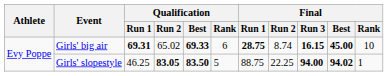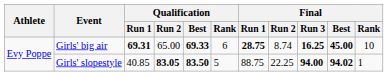Girls' big air | Qualification / Run 2: 65.02 -> 65.00
Girls' big air | Final / Run 3: 16.15 -> 16.25
Girls' slopestyle | Qualification / Run 1: 46.25 -> 40.85
